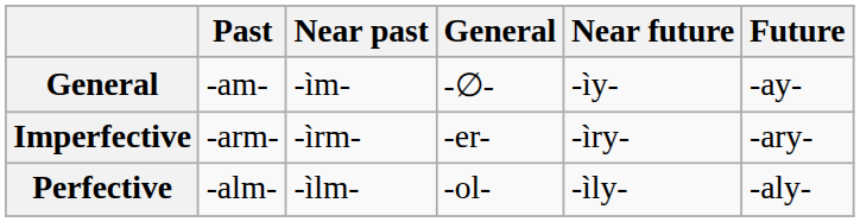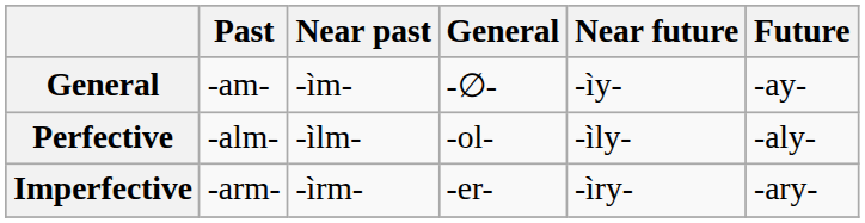rows swapped: Perfective <-> Imperfective
